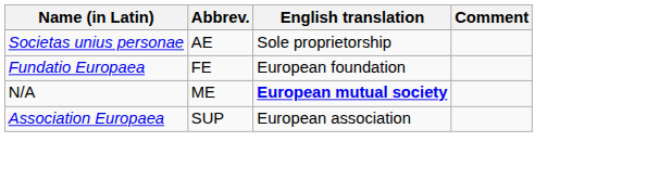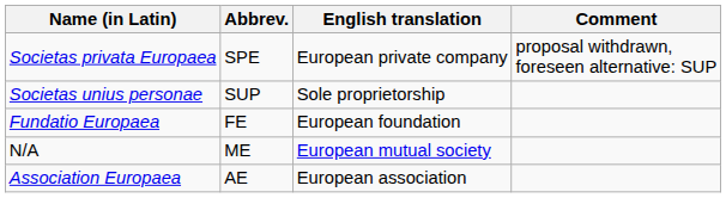+ row: Societas privata Europaea | SPE | European private company | proposal withdrawn, foreseen alternative: SUP
Societas unius personae | Abbrev.: AE -> SUP
N/A | English translation: bold -> normal
Association Europaea | Abbrev.: SUP -> AE
